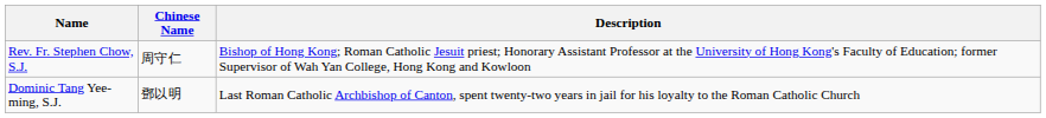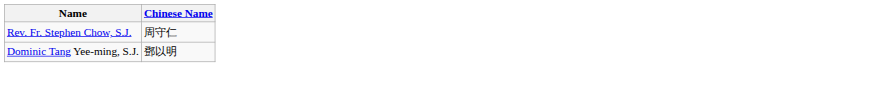- column: Description | Bishop of Hong Kong; Roman Catholic Jesuit priest; Honorary Assistant Professor at the University of Hong Kong's Faculty of Education; former Supervisor of Wah Yan College, Hong Kong and Kowloon | Last Roman Catholic Archbishop of Canton, spent twenty-two years in jail for his loyalty to the Roman Catholic Church
